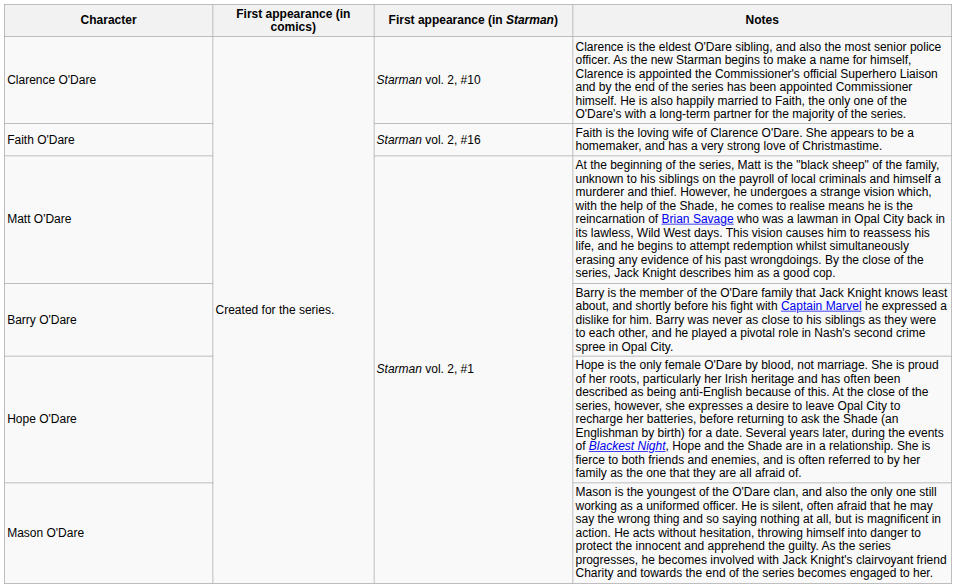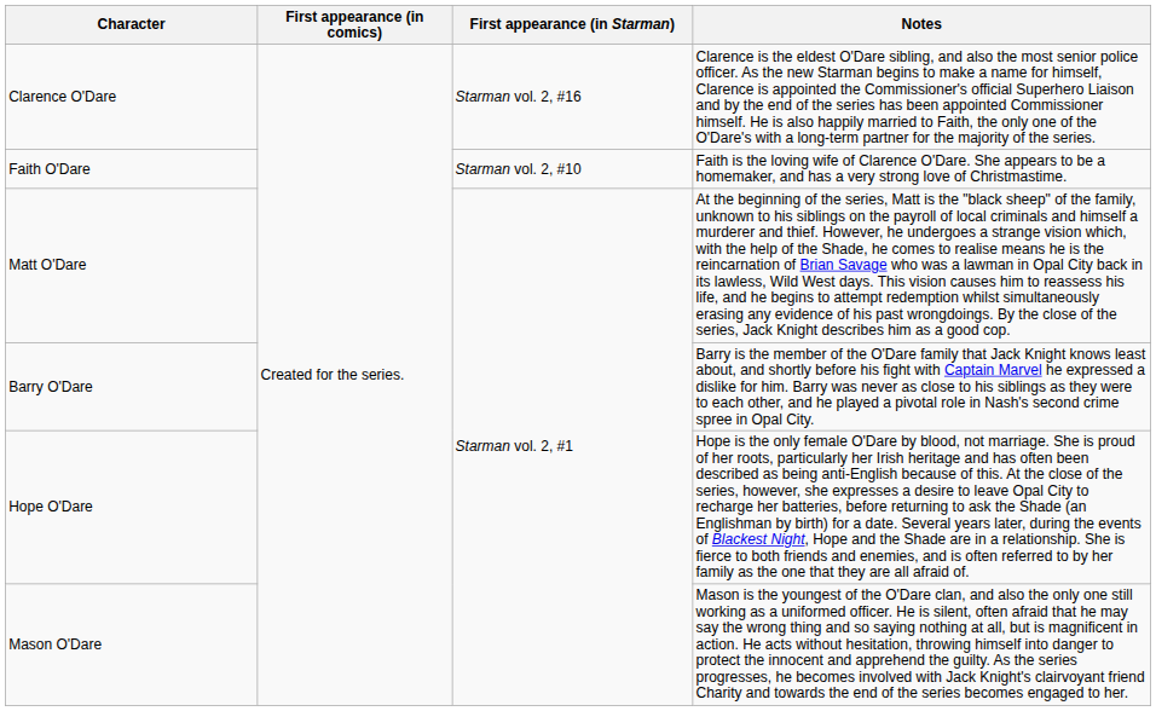Clarence O'Dare | First appearance (in Starman): Starman vol. 2, #10 -> Starman vol. 2, #16
Faith O'Dare | First appearance (in Starman): Starman vol. 2, #16 -> Starman vol. 2, #10
